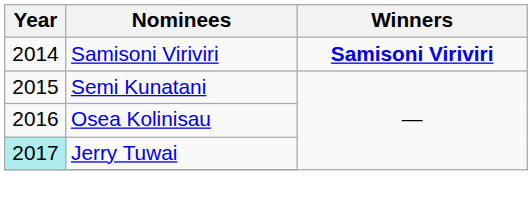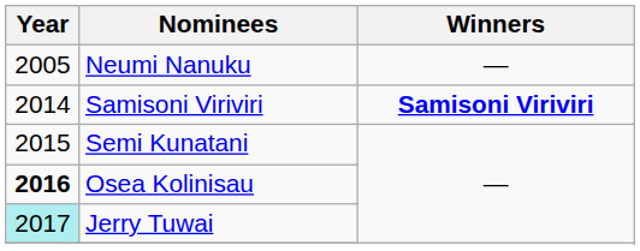+ row: 2005 | Neumi Nanuku | —
Osea Kolinisau | Year: normal -> bold
